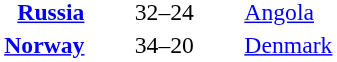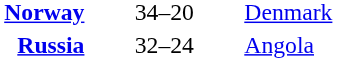rows swapped: Russia <-> Norway
